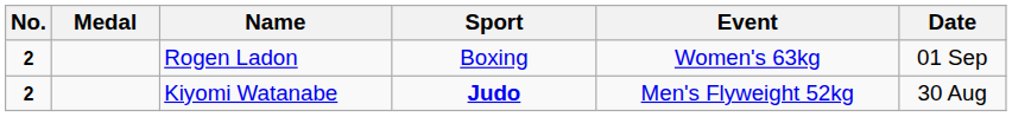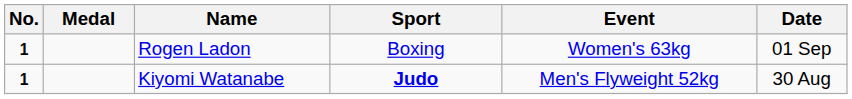Rogen Ladon | No.: 2 -> 1
Kiyomi Watanabe | No.: 2 -> 1
